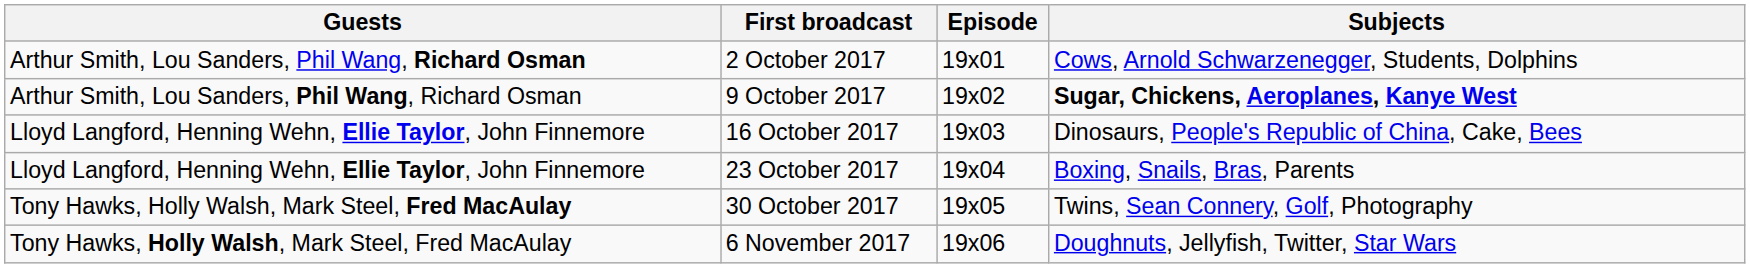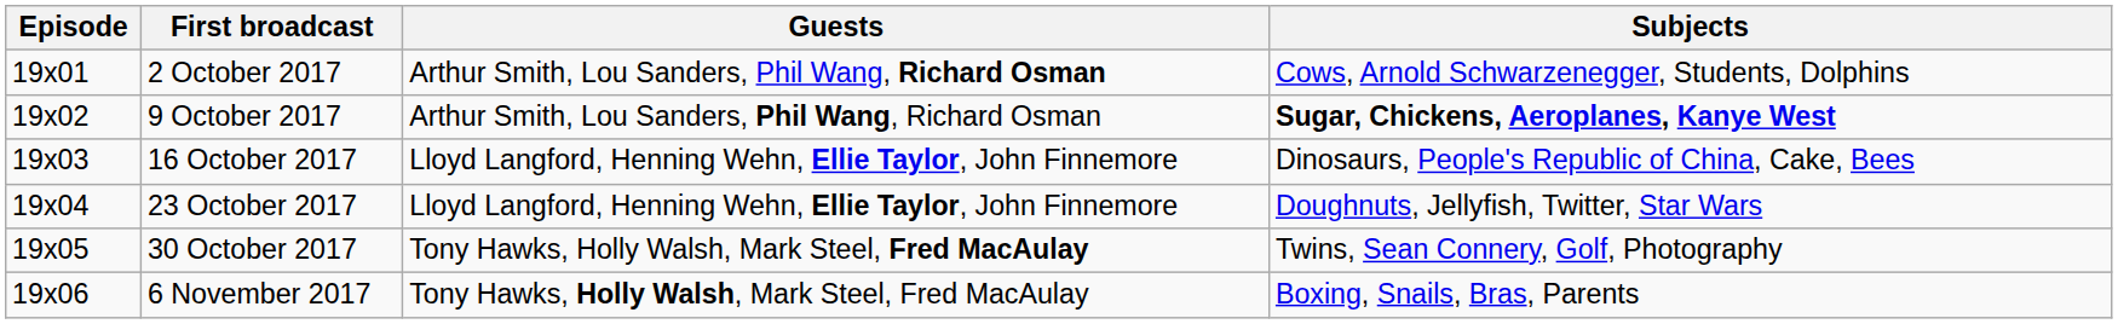columns swapped: Episode <-> Guests
23 October 2017 | Subjects: Boxing, Snails, Bras, Parents -> Doughnuts, Jellyfish, Twitter, Star Wars
6 November 2017 | Subjects: Doughnuts, Jellyfish, Twitter, Star Wars -> Boxing, Snails, Bras, Parents
